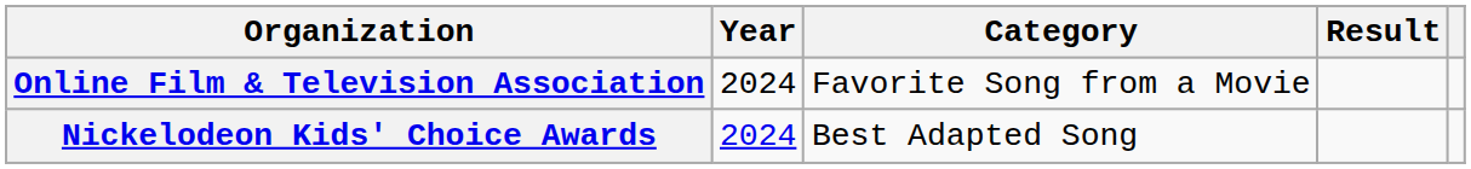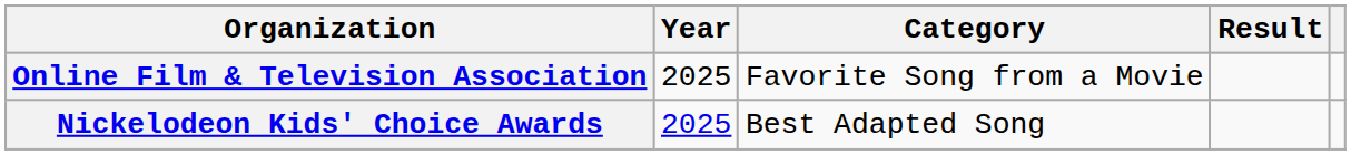Online Film & Television Association | Year: 2024 -> 2025
Nickelodeon Kids' Choice Awards | Year: 2024 -> 2025
